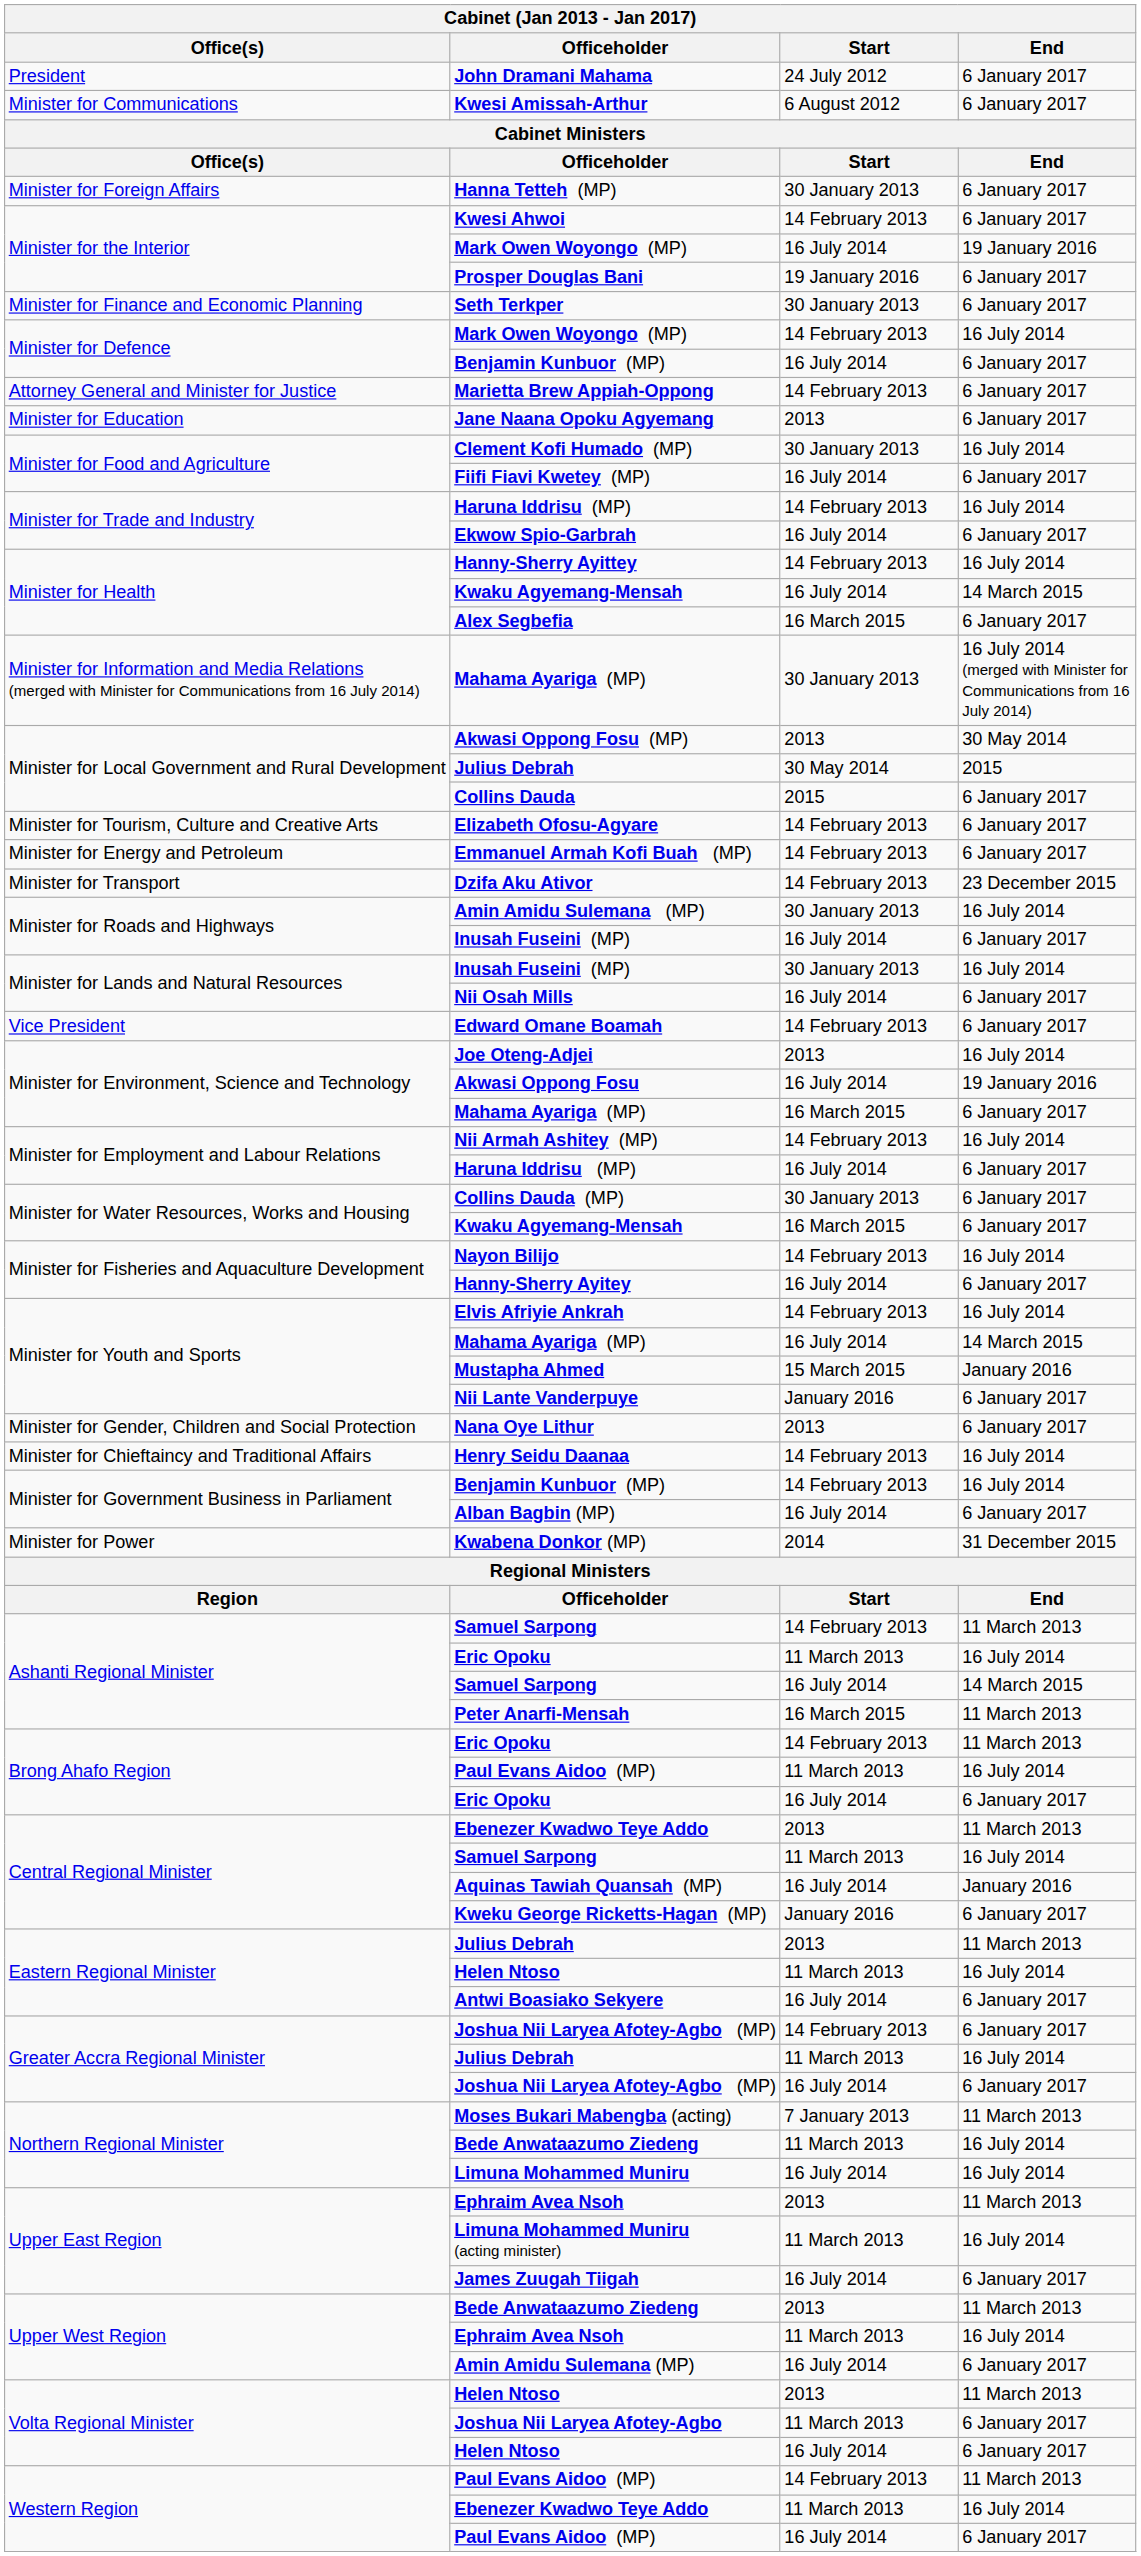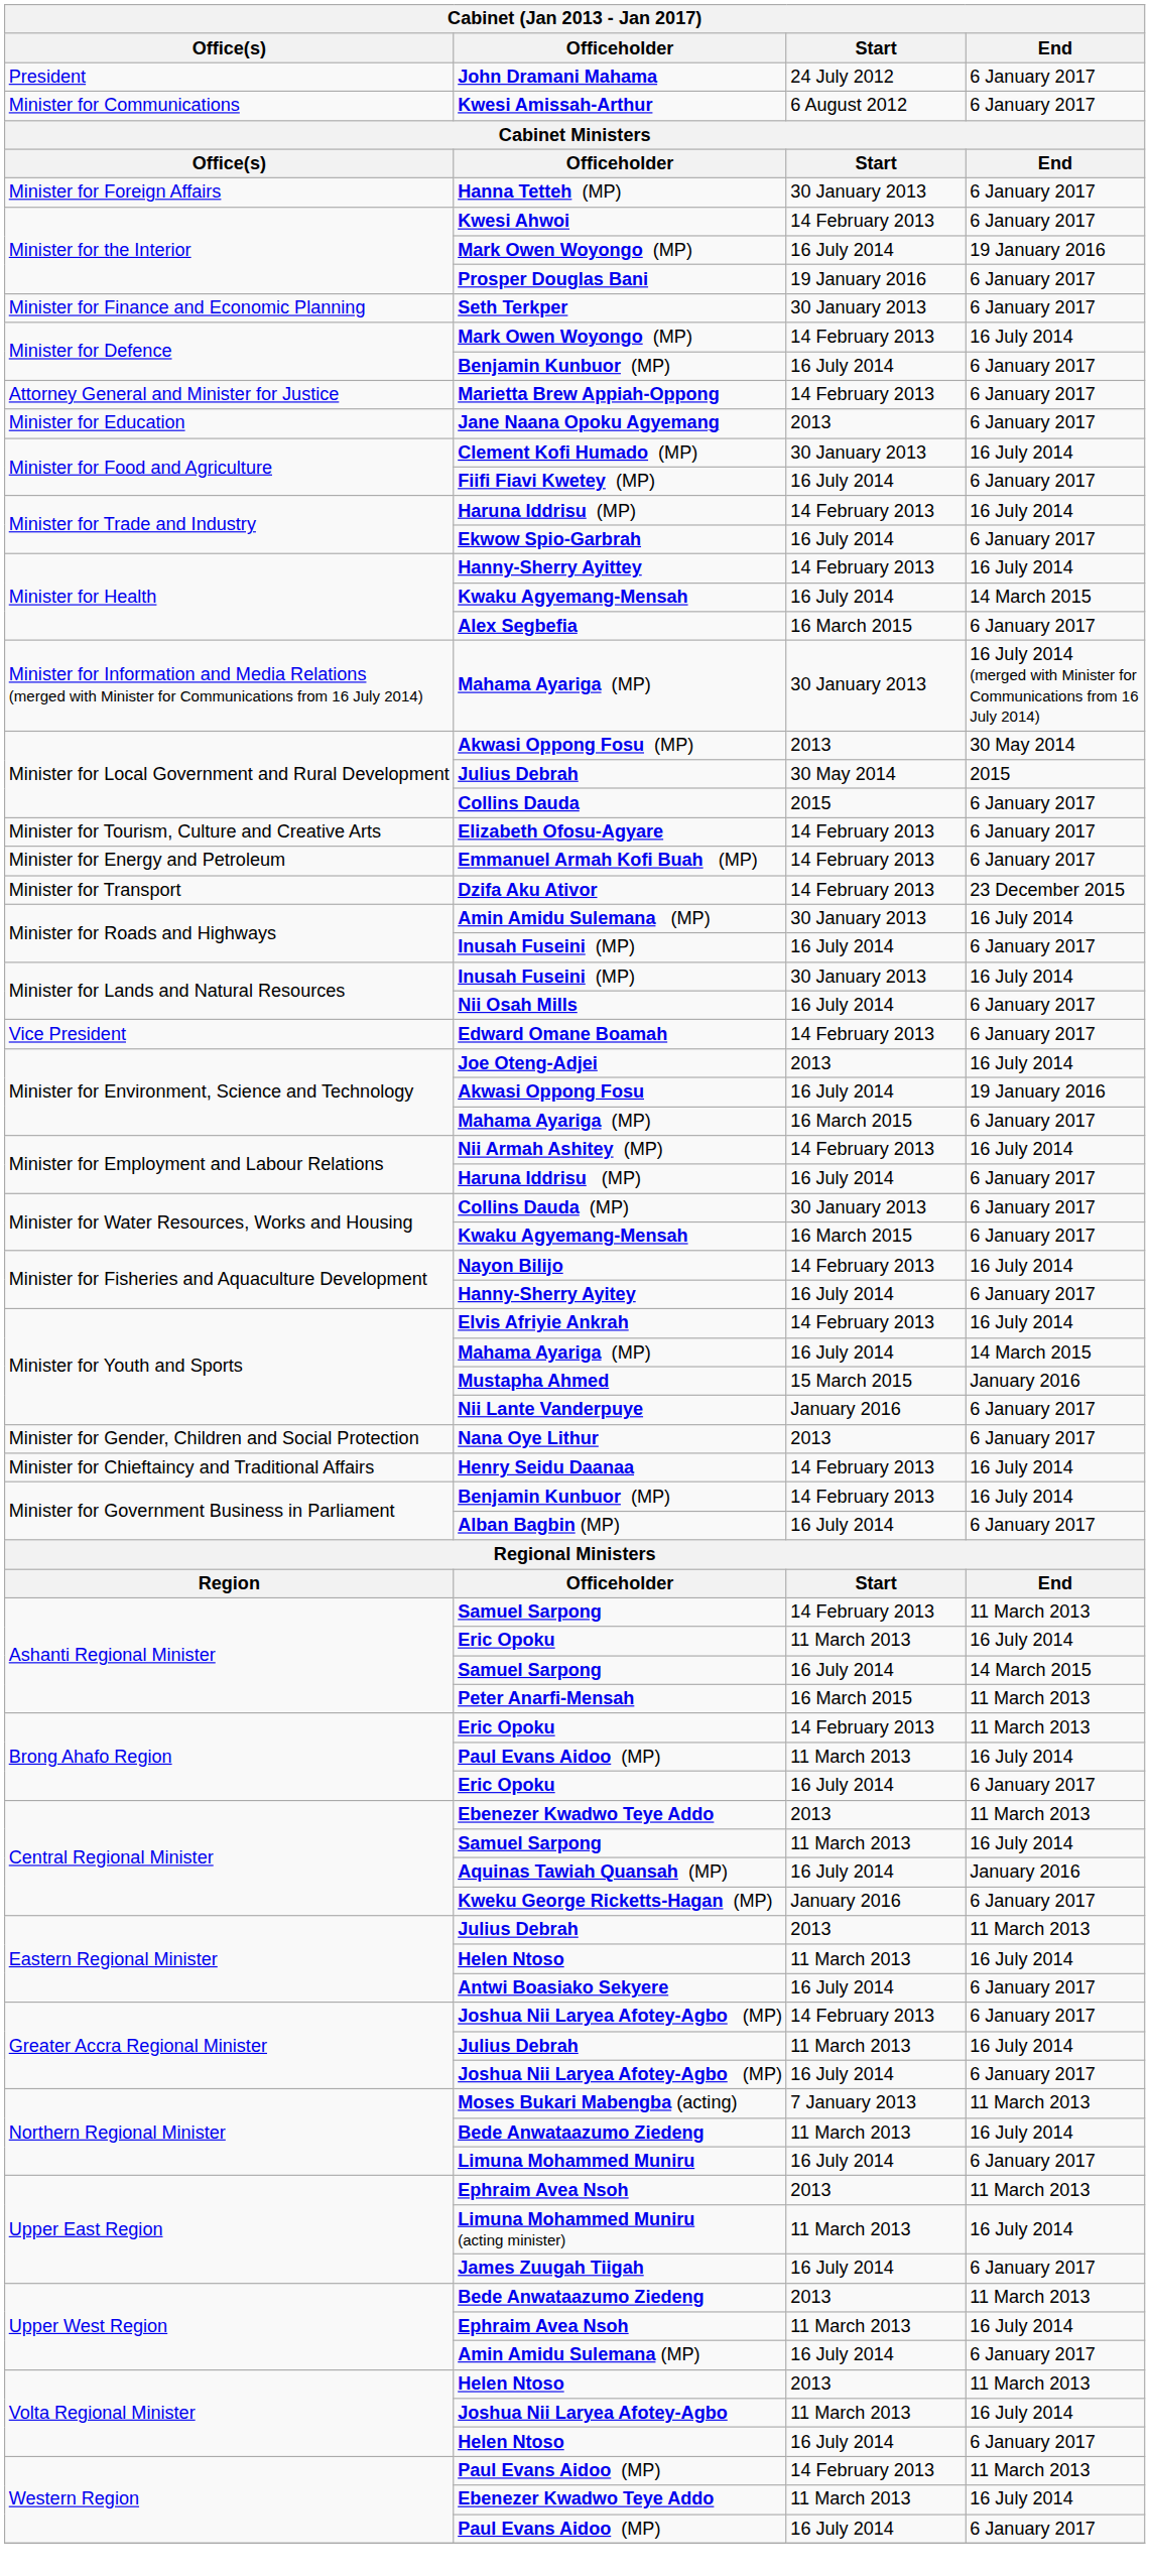- row: Minister for Power | Kwabena Donkor (MP) | 2014 | 31 December 2015
Limuna Mohammed Muniru | End: 16 July 2014 -> 6 January 2017
Joshua Nii Laryea Afotey-Agbo | End: 6 January 2017 -> 16 July 2014
